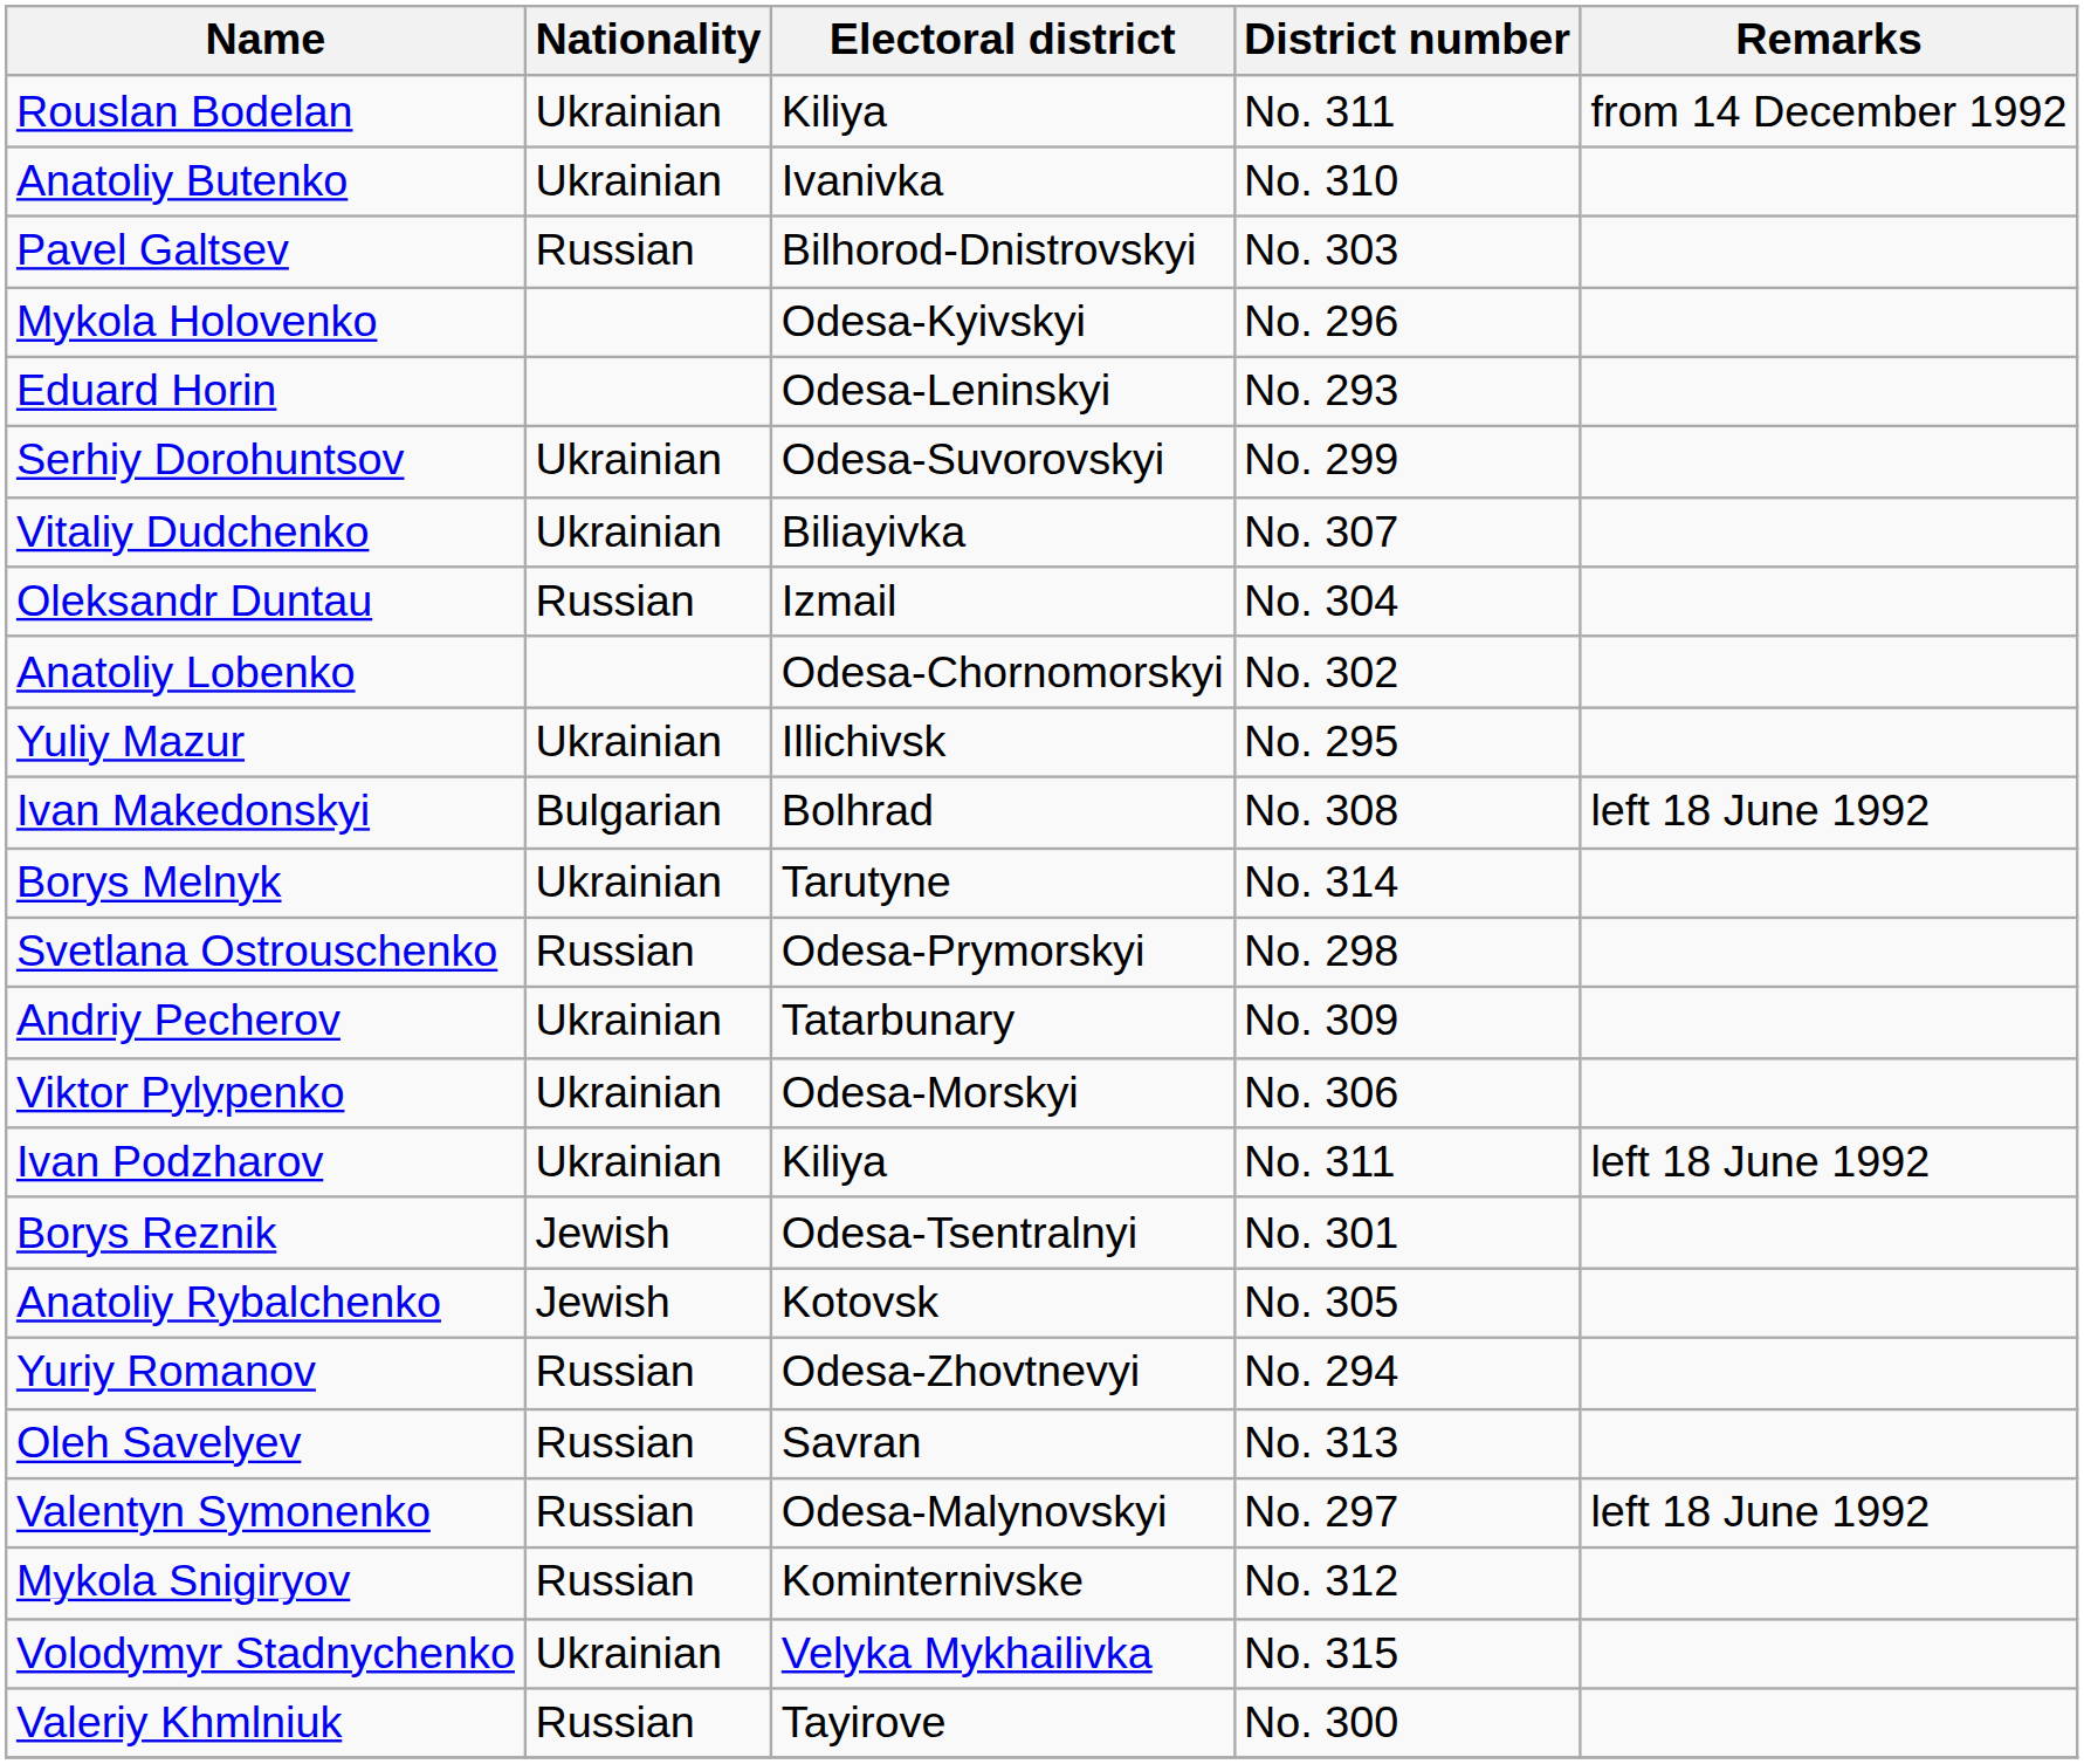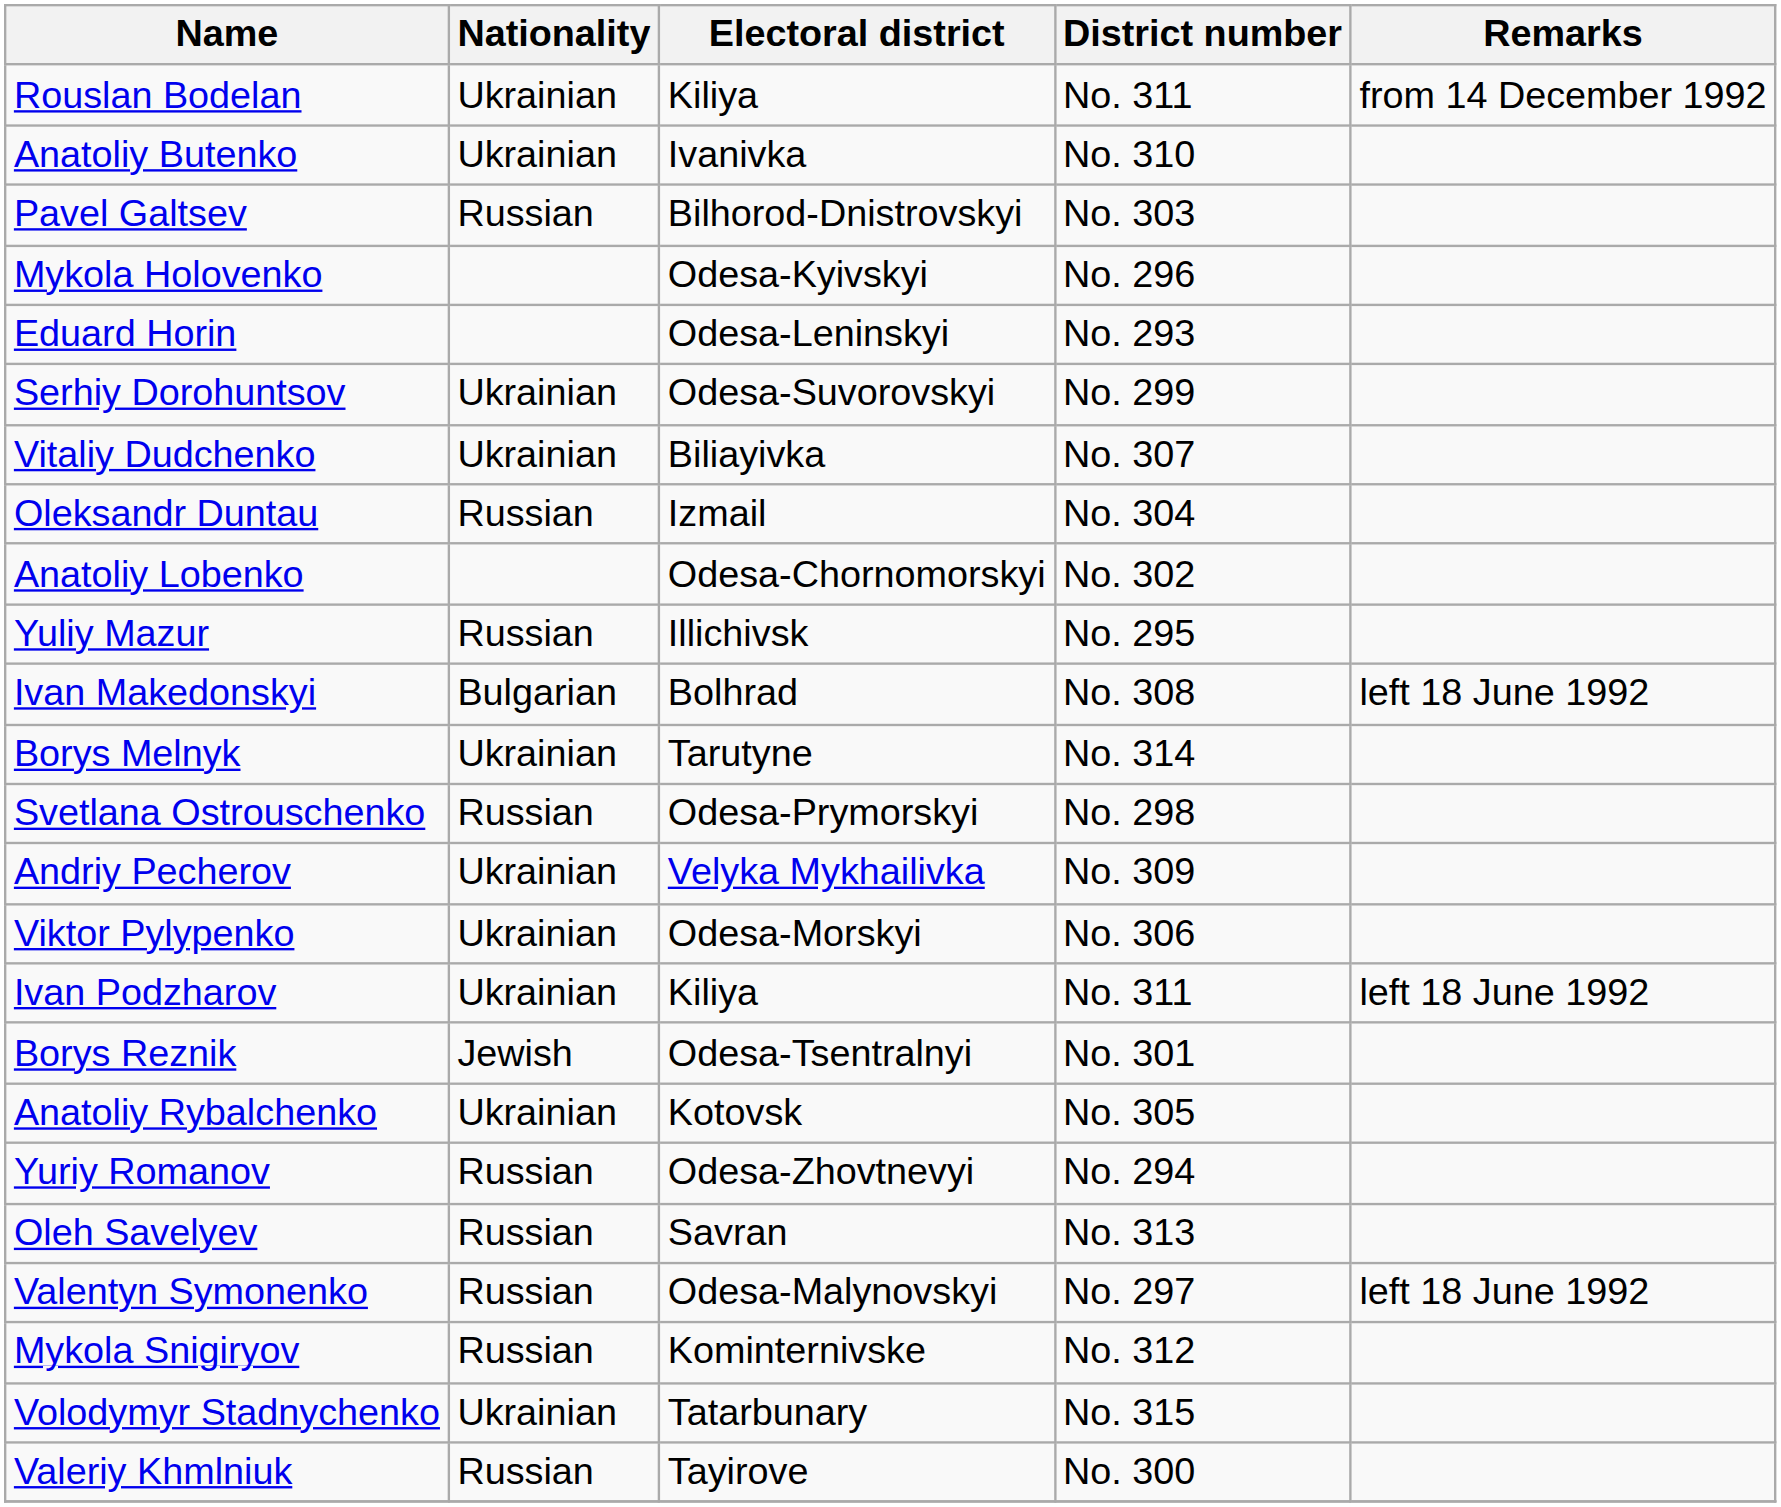Yuliy Mazur | Nationality: Ukrainian -> Russian
Andriy Pecherov | Electoral district: Tatarbunary -> Velyka Mykhailivka
Anatoliy Rybalchenko | Nationality: Jewish -> Ukrainian
Volodymyr Stadnychenko | Electoral district: Velyka Mykhailivka -> Tatarbunary
